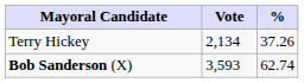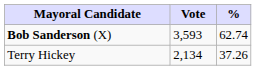rows swapped: Bob Sanderson (X) <-> Terry Hickey
